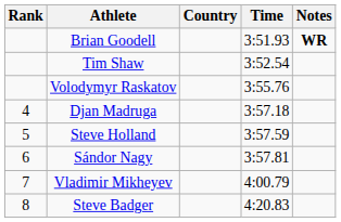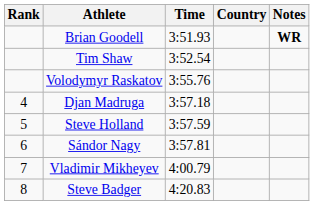columns swapped: Country <-> Time
